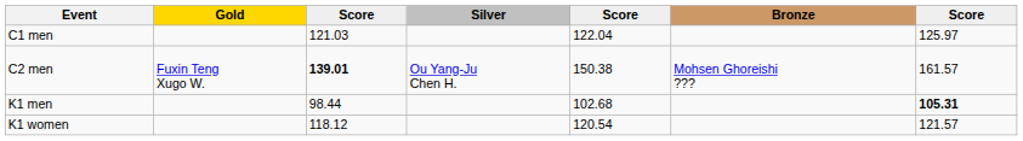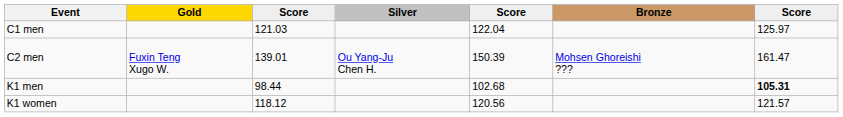C2 men | column 3: bold -> normal
C2 men | column 5: 150.38 -> 150.39
C2 men | column 7: 161.57 -> 161.47
K1 women | column 5: 120.54 -> 120.56
